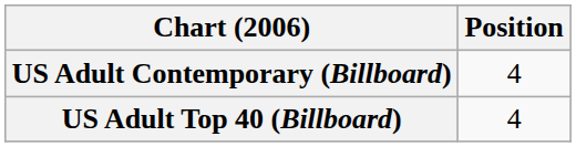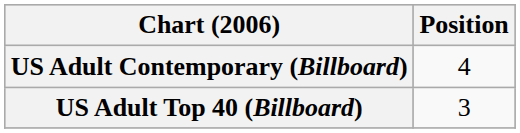US Adult Top 40 (Billboard) | Position: 4 -> 3
